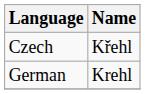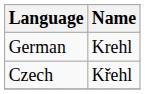rows swapped: Czech <-> German
